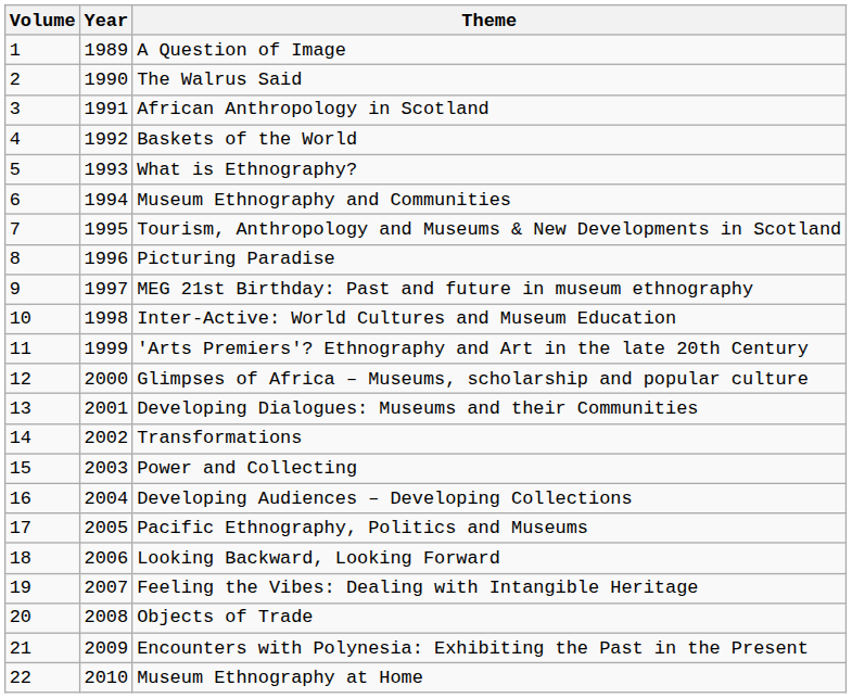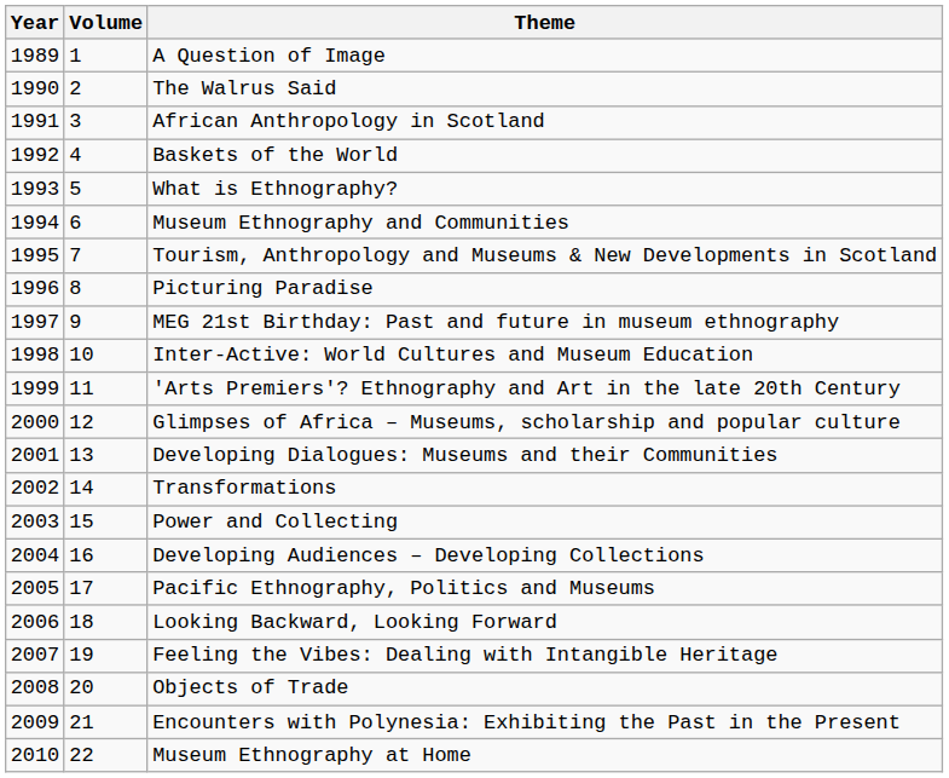columns swapped: Volume <-> Year
